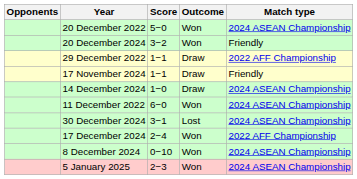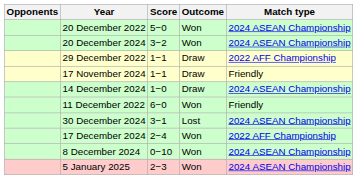20 December 2024 | Match type: Friendly -> 2024 ASEAN Championship
11 December 2022 | Match type: 2024 ASEAN Championship -> Friendly
